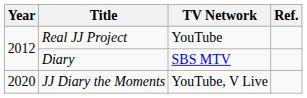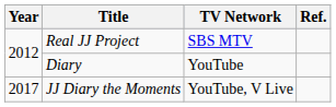Real JJ Project | TV Network: YouTube -> SBS MTV
Diary | TV Network: SBS MTV -> YouTube
JJ Diary the Moments | Year: 2020 -> 2017
